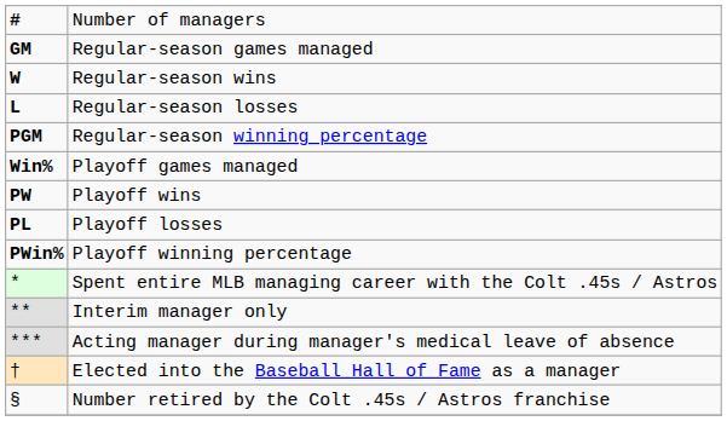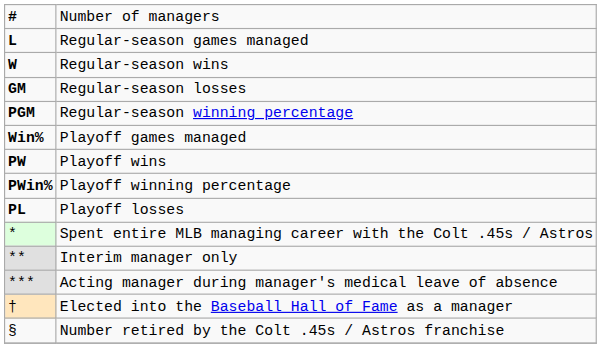Regular-season games managed | column 1: GM -> L
Regular-season losses | column 1: L -> GM
rows swapped: Playoff losses <-> Playoff winning percentage
